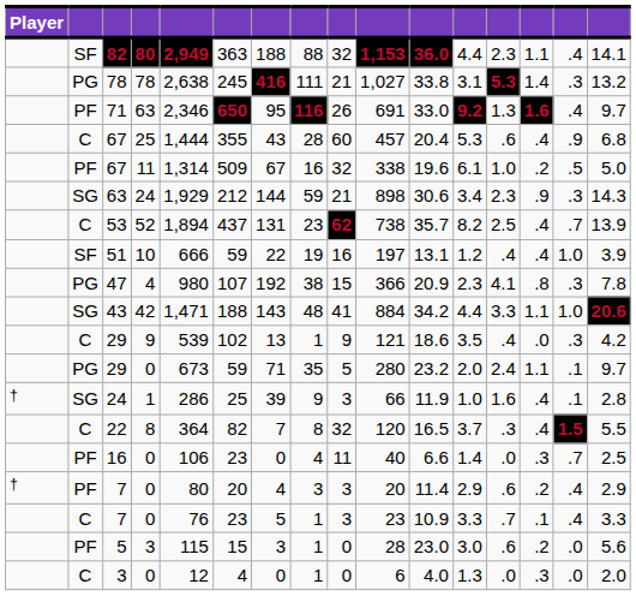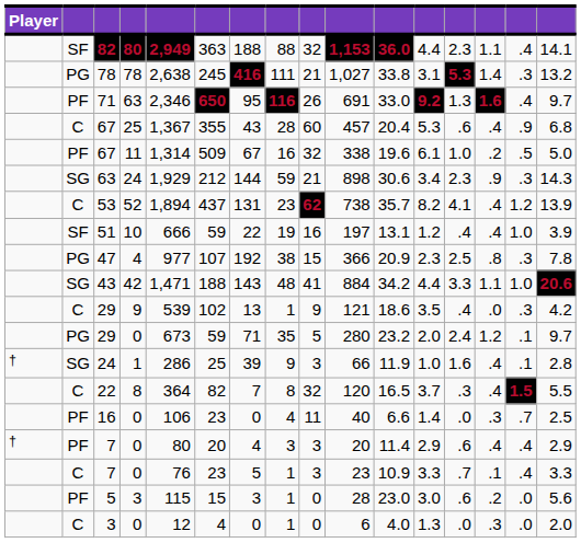C / 67 | column 5: 1,444 -> 1,367
53 | column 13: 2.5 -> 4.1
53 | column 15: .7 -> 1.2
47 | column 5: 980 -> 977
47 | column 13: 4.1 -> 2.5
PG / 29 | column 14: 1.1 -> 1.2
PF / 7 | column 14: .2 -> .4
